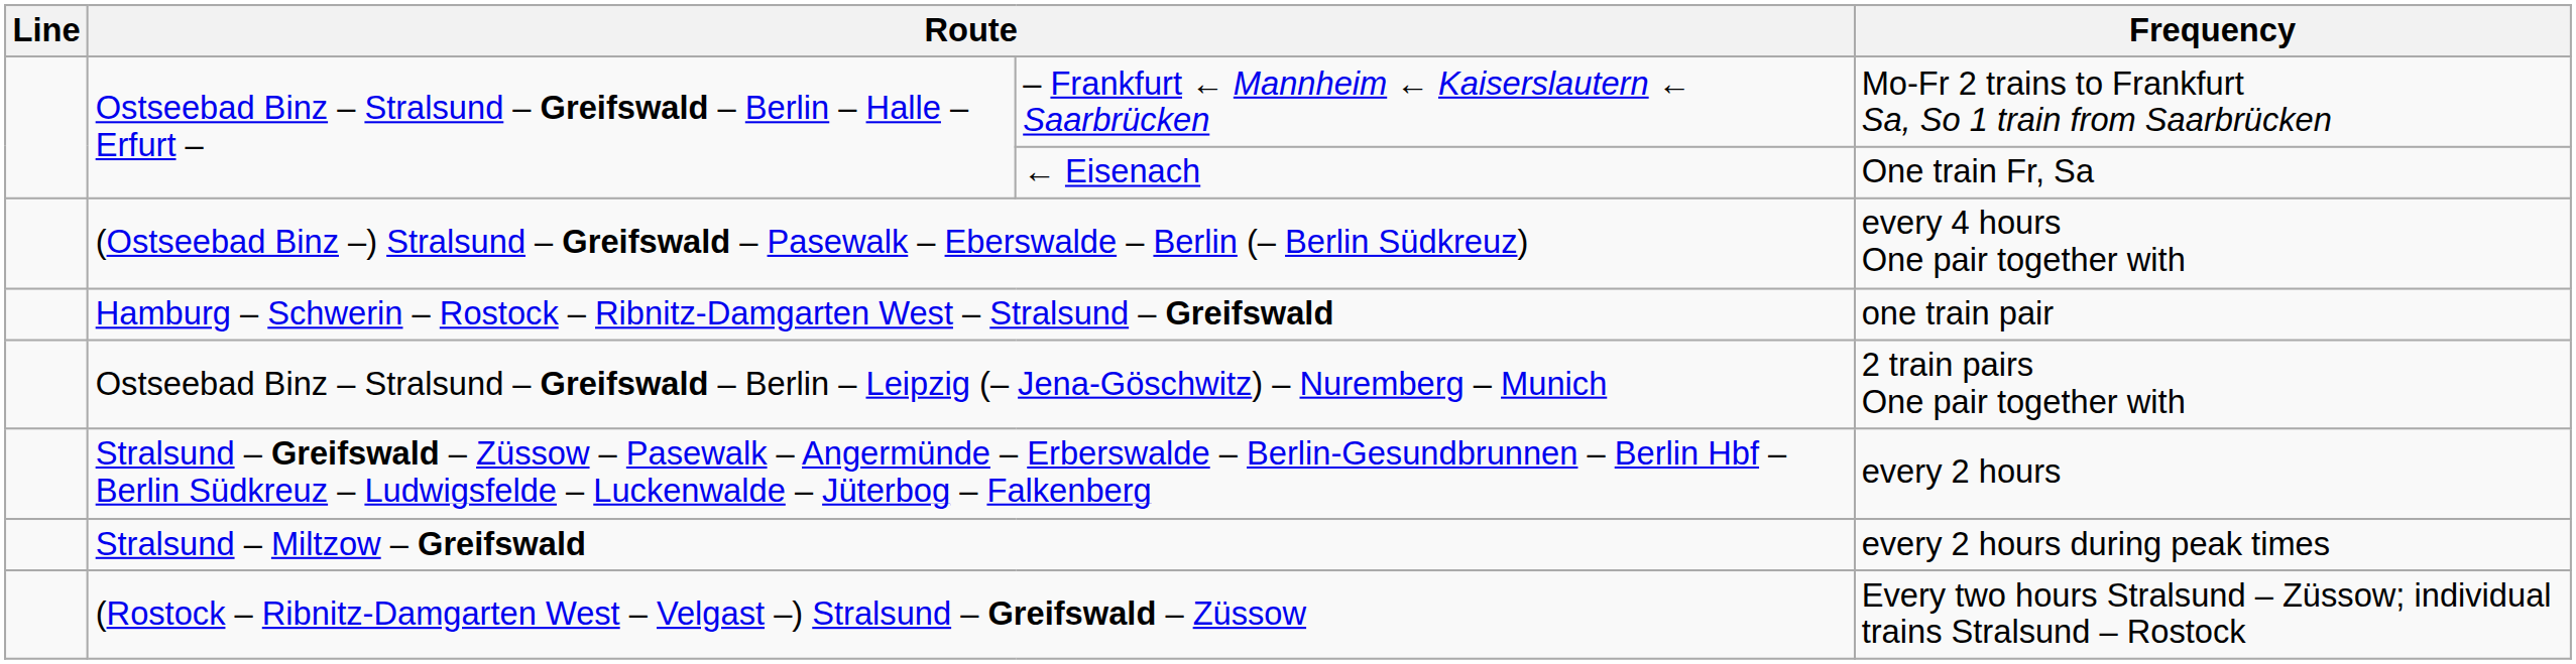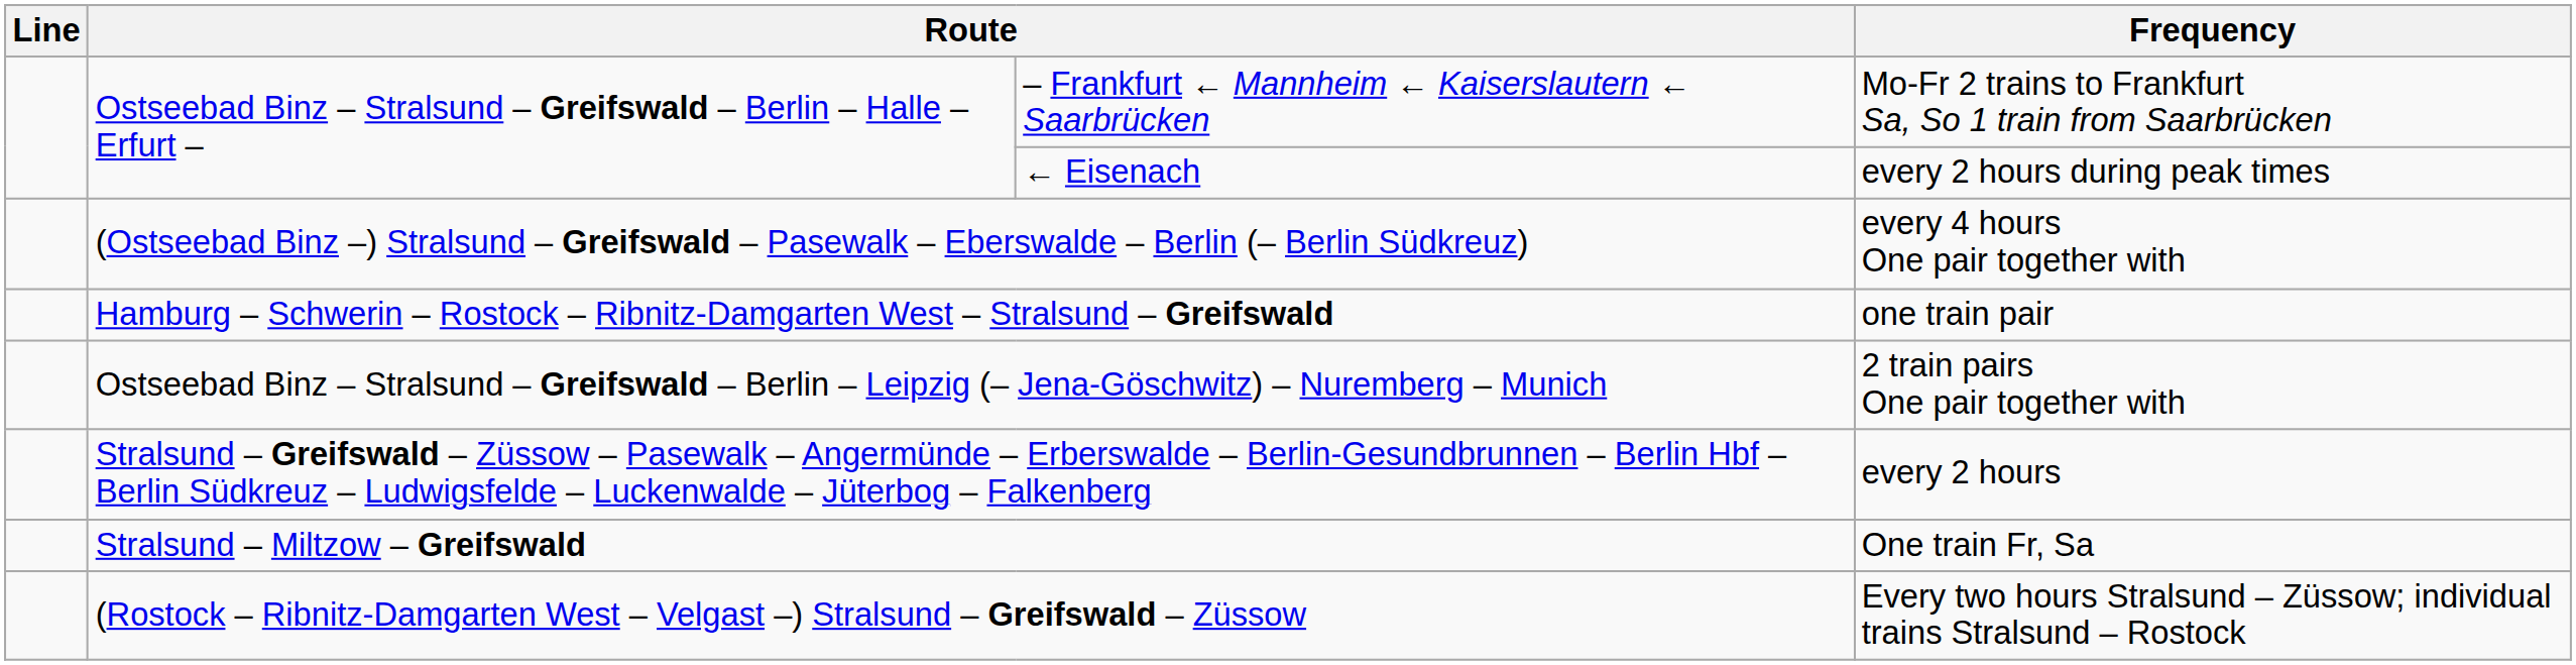← Eisenach | Frequency: One train Fr, Sa -> every 2 hours during peak times
Stralsund – Miltzow – Greifswald | Frequency: every 2 hours during peak times -> One train Fr, Sa
